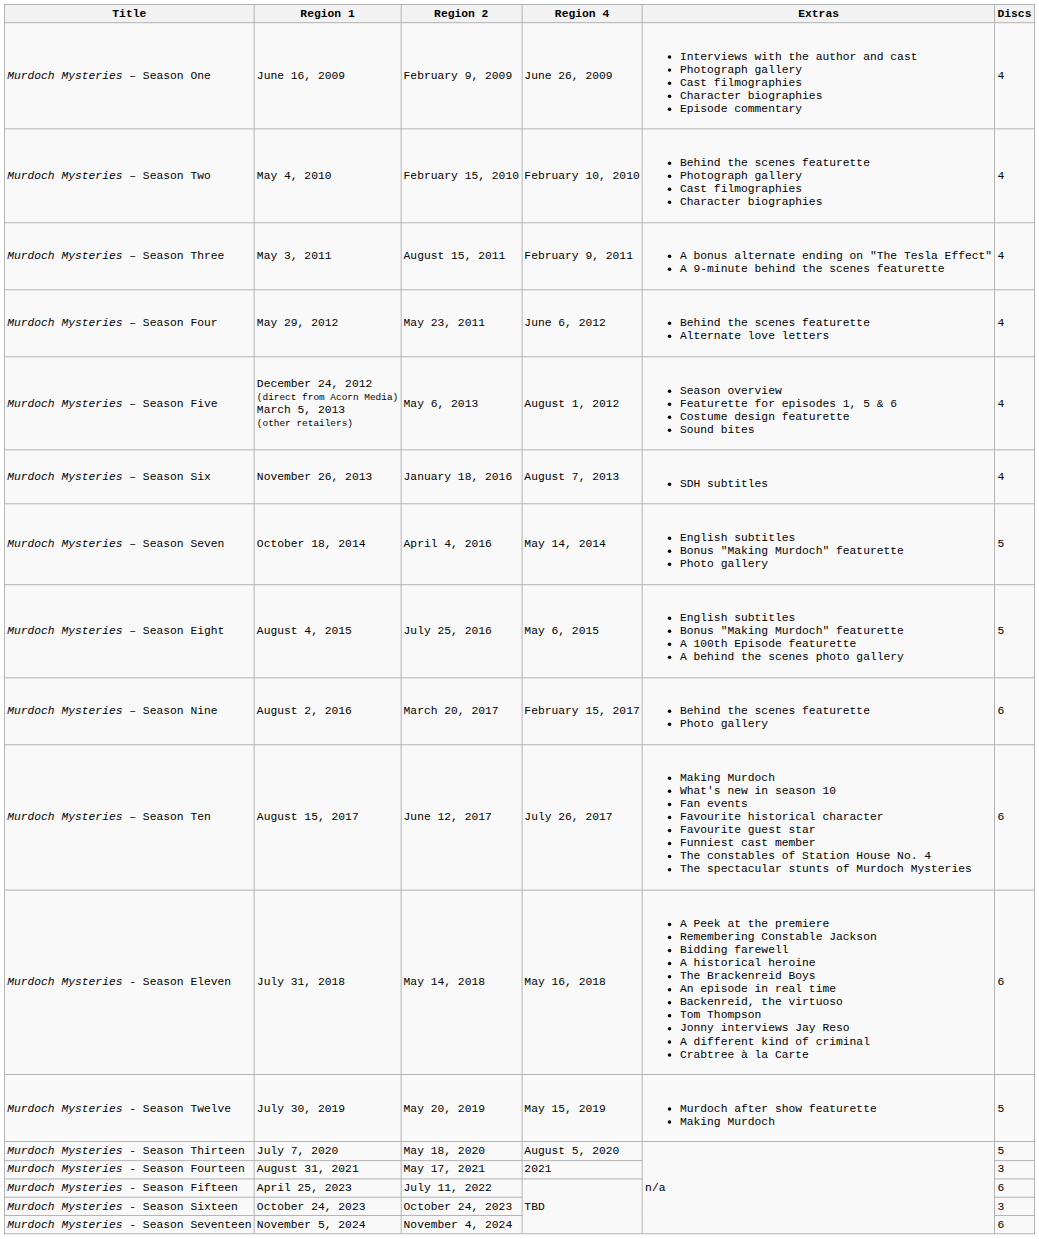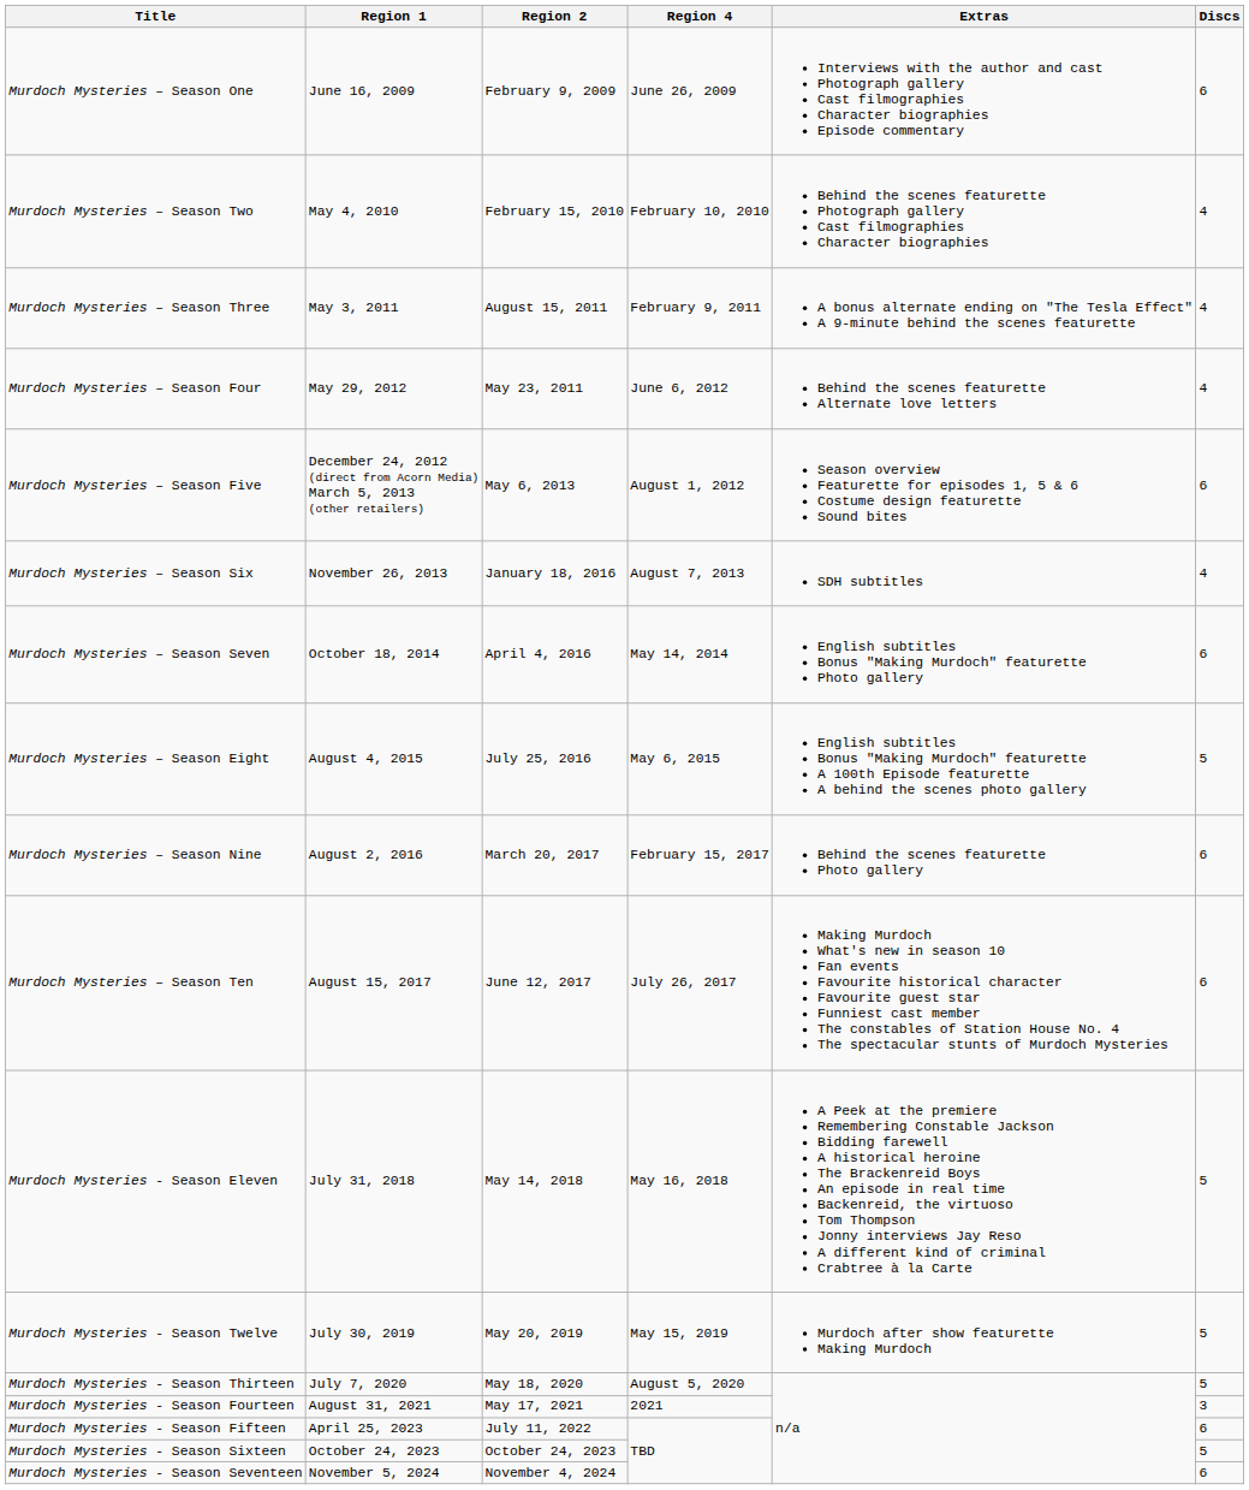Murdoch Mysteries – Season One | Discs: 4 -> 6
Murdoch Mysteries – Season Five | Discs: 4 -> 6
Murdoch Mysteries – Season Seven | Discs: 5 -> 6
Murdoch Mysteries - Season Eleven | Discs: 6 -> 5
Murdoch Mysteries - Season Sixteen | Discs: 3 -> 5
